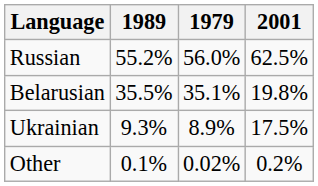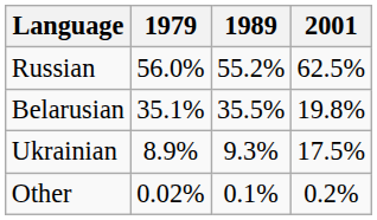columns swapped: 1979 <-> 1989
